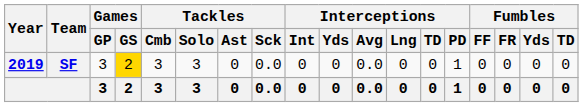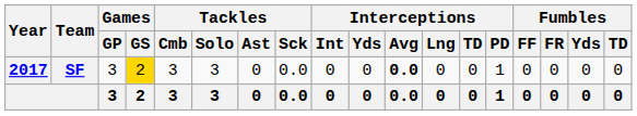SF | Year: 2019 -> 2017
SF | Interceptions / Avg: normal -> bold
